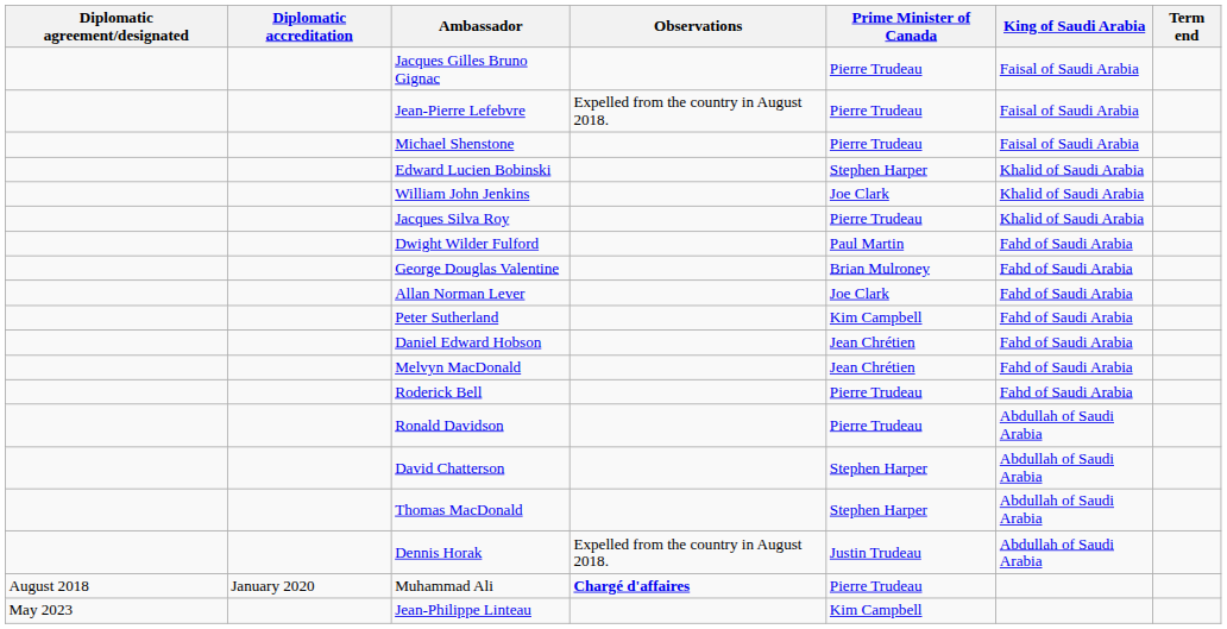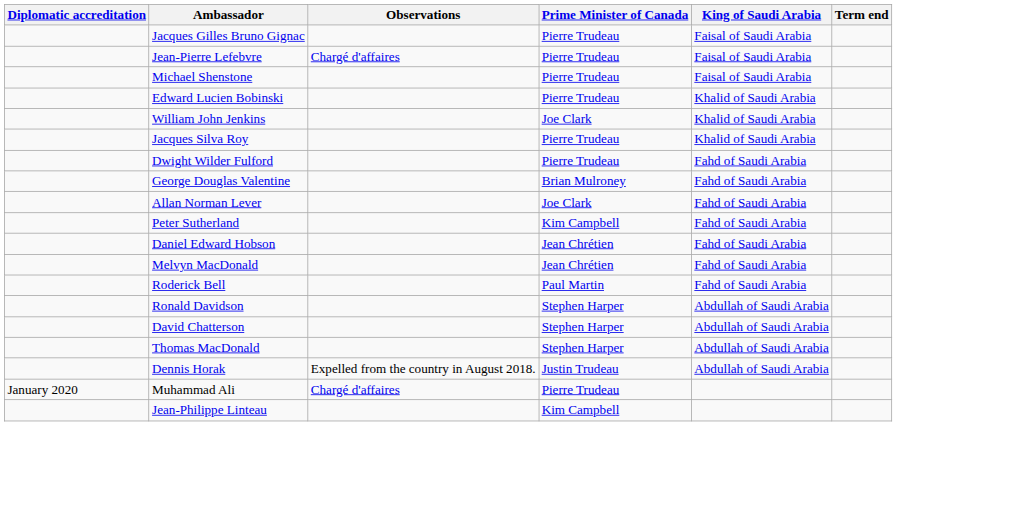- column: Diplomatic agreement/designated | August 2018 | May 2023
Jean-Pierre Lefebvre | Observations: Expelled from the country in August 2018. -> Chargé d'affaires
Edward Lucien Bobinski | Prime Minister of Canada: Stephen Harper -> Pierre Trudeau
Dwight Wilder Fulford | Prime Minister of Canada: Paul Martin -> Pierre Trudeau
Roderick Bell | Prime Minister of Canada: Pierre Trudeau -> Paul Martin
Ronald Davidson | Prime Minister of Canada: Pierre Trudeau -> Stephen Harper
Muhammad Ali | Observations: bold -> normal
